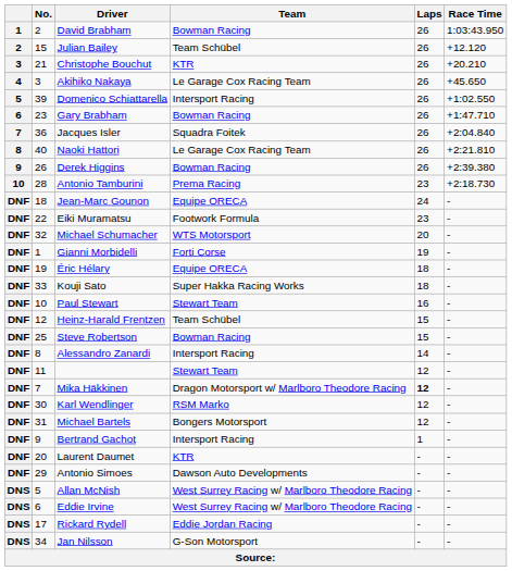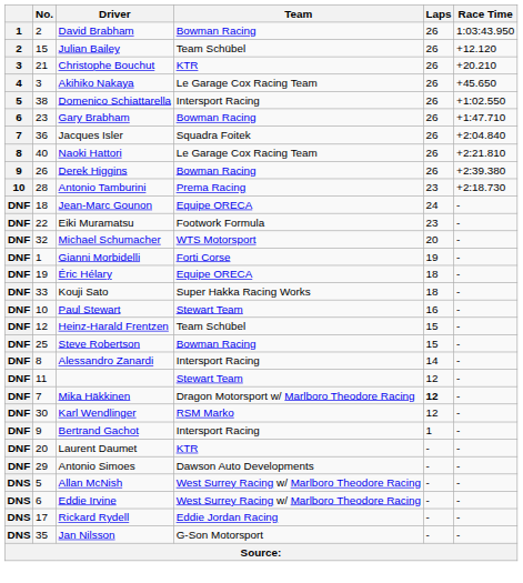Domenico Schiattarella | No.: 39 -> 38
- row: DNF | 31 | Michael Bartels | Bongers Motorsport | 12 | -
Jan Nilsson | No.: 34 -> 35
